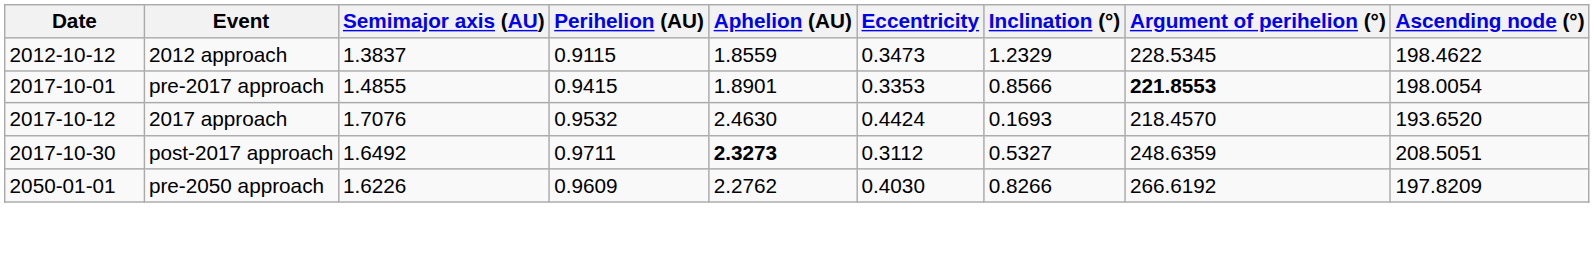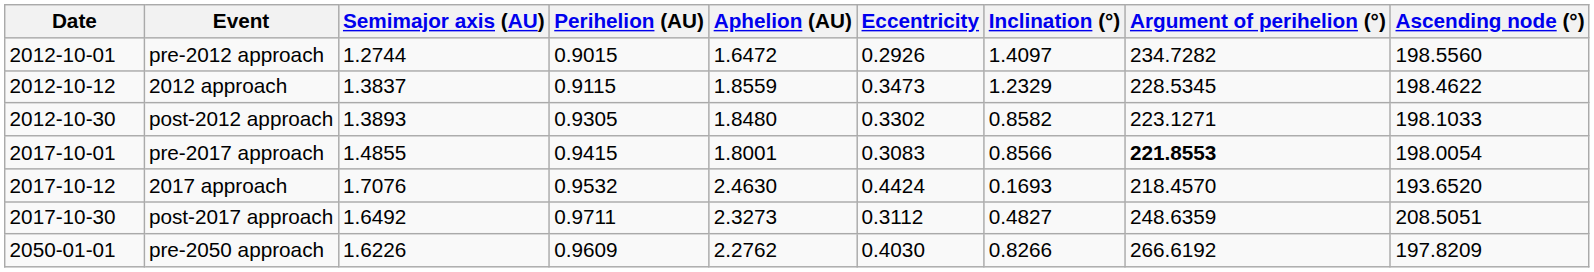+ row: 2012-10-01 | pre-2012 approach | 1.2744 | 0.9015 | 1.6472 | 0.2926 | 1.4097 | 234.7282 | 198.5560
+ row: 2012-10-30 | post-2012 approach | 1.3893 | 0.9305 | 1.8480 | 0.3302 | 0.8582 | 223.1271 | 198.1033
pre-2017 approach | Aphelion (AU): 1.8901 -> 1.8001
pre-2017 approach | Eccentricity: 0.3353 -> 0.3083
post-2017 approach | Aphelion (AU): bold -> normal
post-2017 approach | Inclination (°): 0.5327 -> 0.4827
